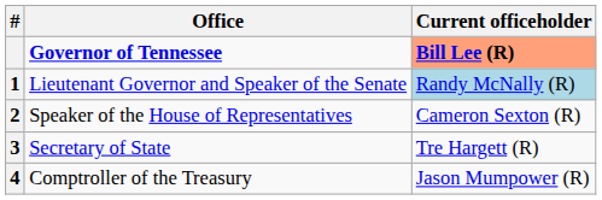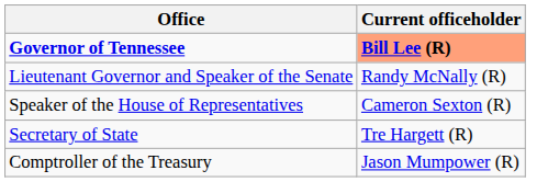- column: # | 1 | 2 | 3 | 4
Lieutenant Governor and Speaker of the Senate | Current officeholder: lightblue background -> no background
